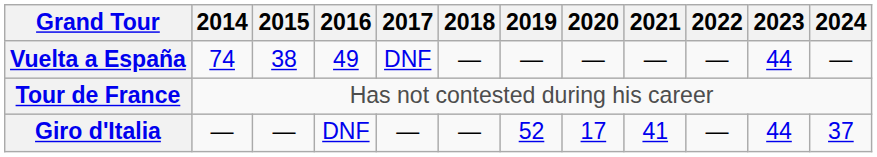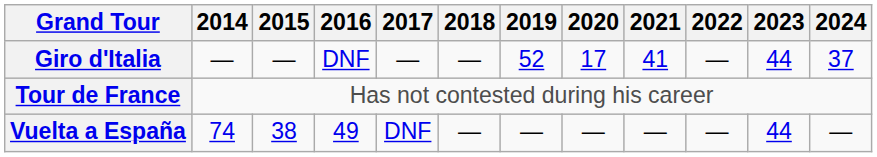rows swapped: Giro d'Italia <-> Vuelta a España
